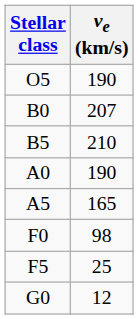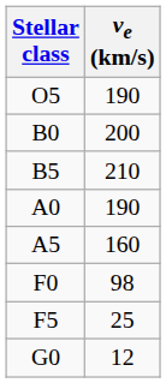B0 | ve (km/s): 207 -> 200
A5 | ve (km/s): 165 -> 160
